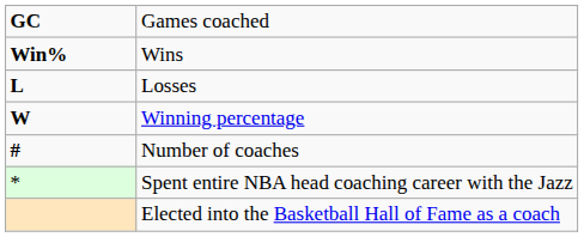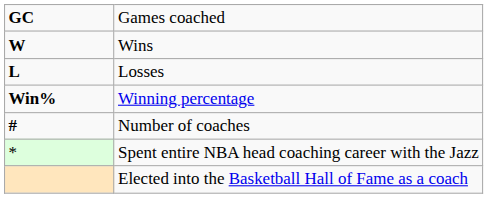Wins | column 1: Win% -> W
Winning percentage | column 1: W -> Win%
